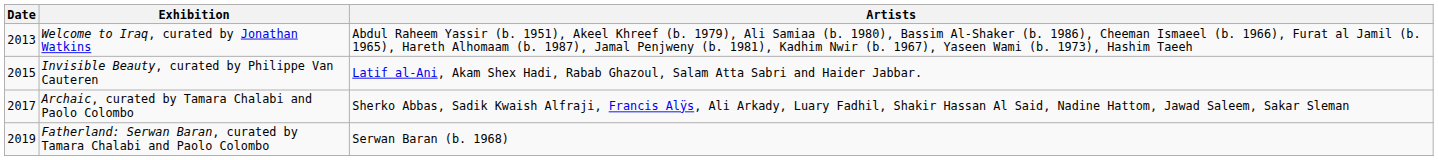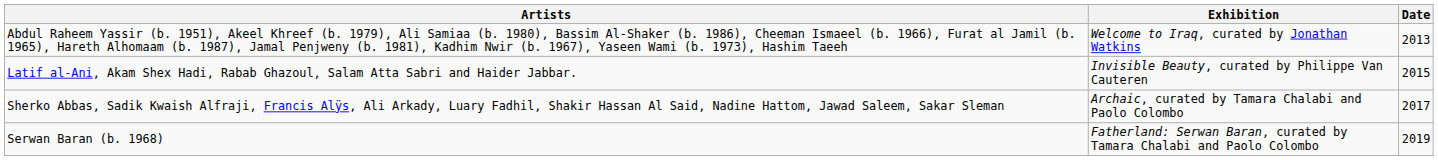columns swapped: Date <-> Artists
